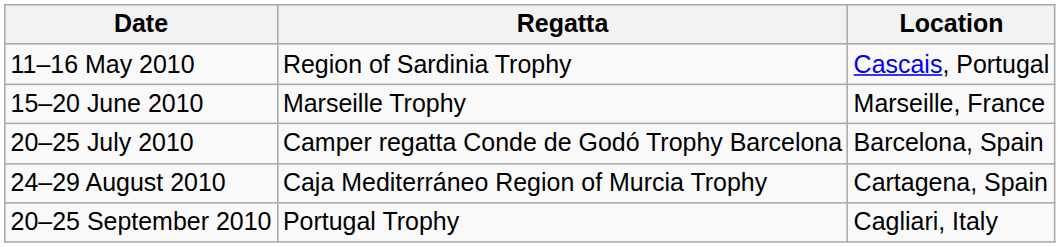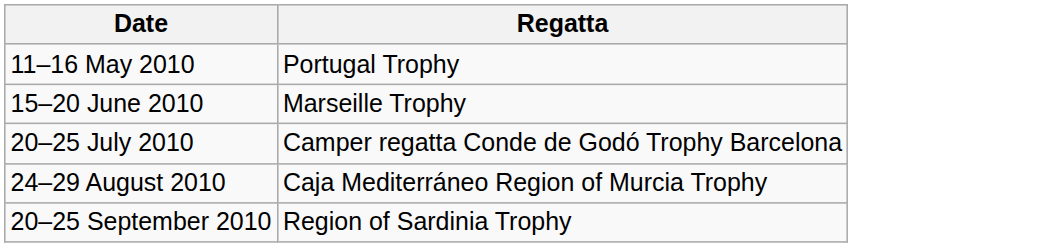- column: Location | Cascais, Portugal | Marseille, France | Barcelona, Spain | Cartagena, Spain | Cagliari, Italy
11–16 May 2010 | Regatta: Region of Sardinia Trophy -> Portugal Trophy
20–25 September 2010 | Regatta: Portugal Trophy -> Region of Sardinia Trophy
